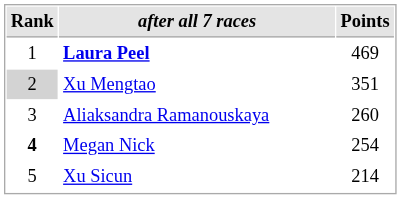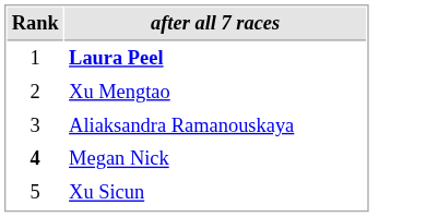- column: Points | 469 | 351 | 260 | 254 | 214
Xu Mengtao | Rank: lightgrey background -> no background
